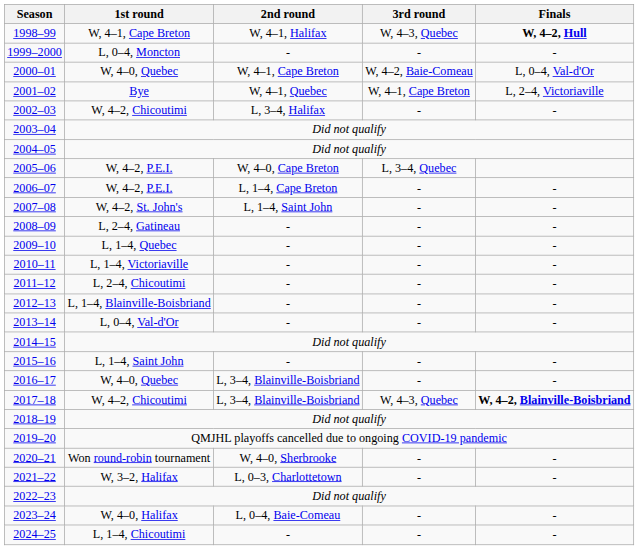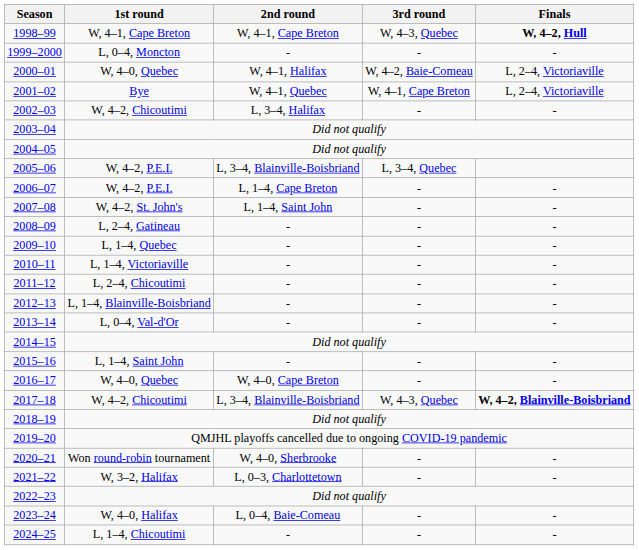1998–99 | 2nd round: W, 4–1, Halifax -> W, 4–1, Cape Breton
2000–01 | 2nd round: W, 4–1, Cape Breton -> W, 4–1, Halifax
2000–01 | Finals: L, 0–4, Val-d'Or -> L, 2–4, Victoriaville
2005–06 | 2nd round: W, 4–0, Cape Breton -> L, 3–4, Blainville-Boisbriand
2016–17 | 2nd round: L, 3–4, Blainville-Boisbriand -> W, 4–0, Cape Breton
